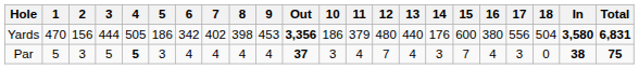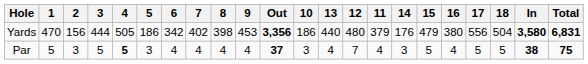columns swapped: 11 <-> 13
Yards | 15: 600 -> 479
Par | 15: 7 -> 5
Par | 17: 3 -> 5
Par | 18: 0 -> 5
